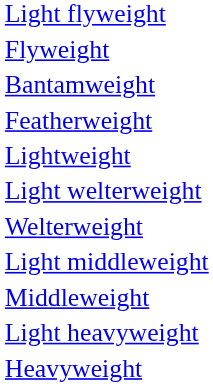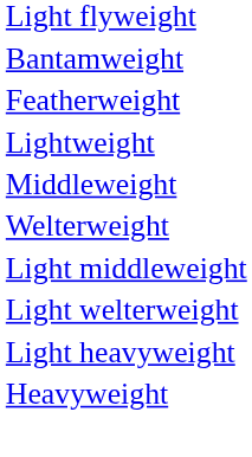- row: Flyweight
rows swapped: Light welterweight <-> Middleweight
